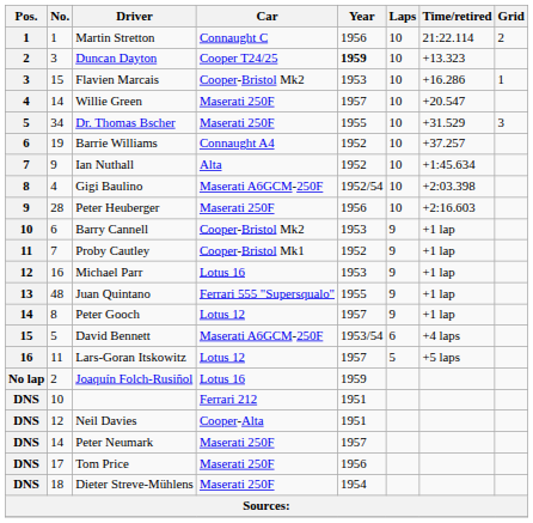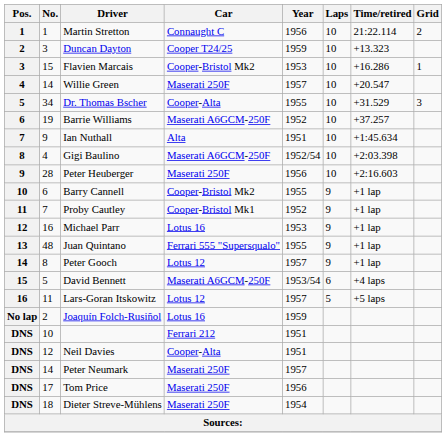Duncan Dayton | Year: bold -> normal
Dr. Thomas Bscher | Car: Maserati 250F -> Cooper-Alta
Barrie Williams | Car: Connaught A4 -> Maserati A6GCM-250F
Ian Nuthall | Year: 1952 -> 1951
Barry Cannell | Year: 1953 -> 1955
